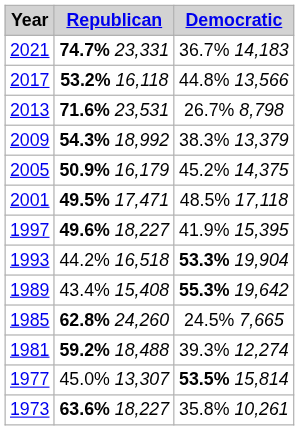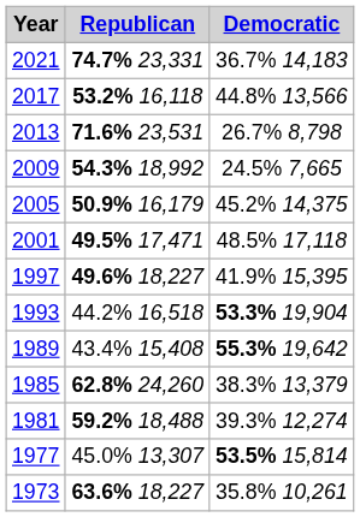2009 | Democratic: 38.3% 13,379 -> 24.5% 7,665
1985 | Democratic: 24.5% 7,665 -> 38.3% 13,379
